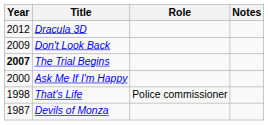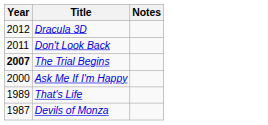- column: Role | Police commissioner
Don't Look Back | Year: 2009 -> 2011
That's Life | Year: 1998 -> 1989
